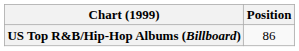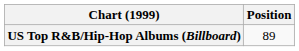US Top R&B/Hip-Hop Albums (Billboard) | Position: 86 -> 89
